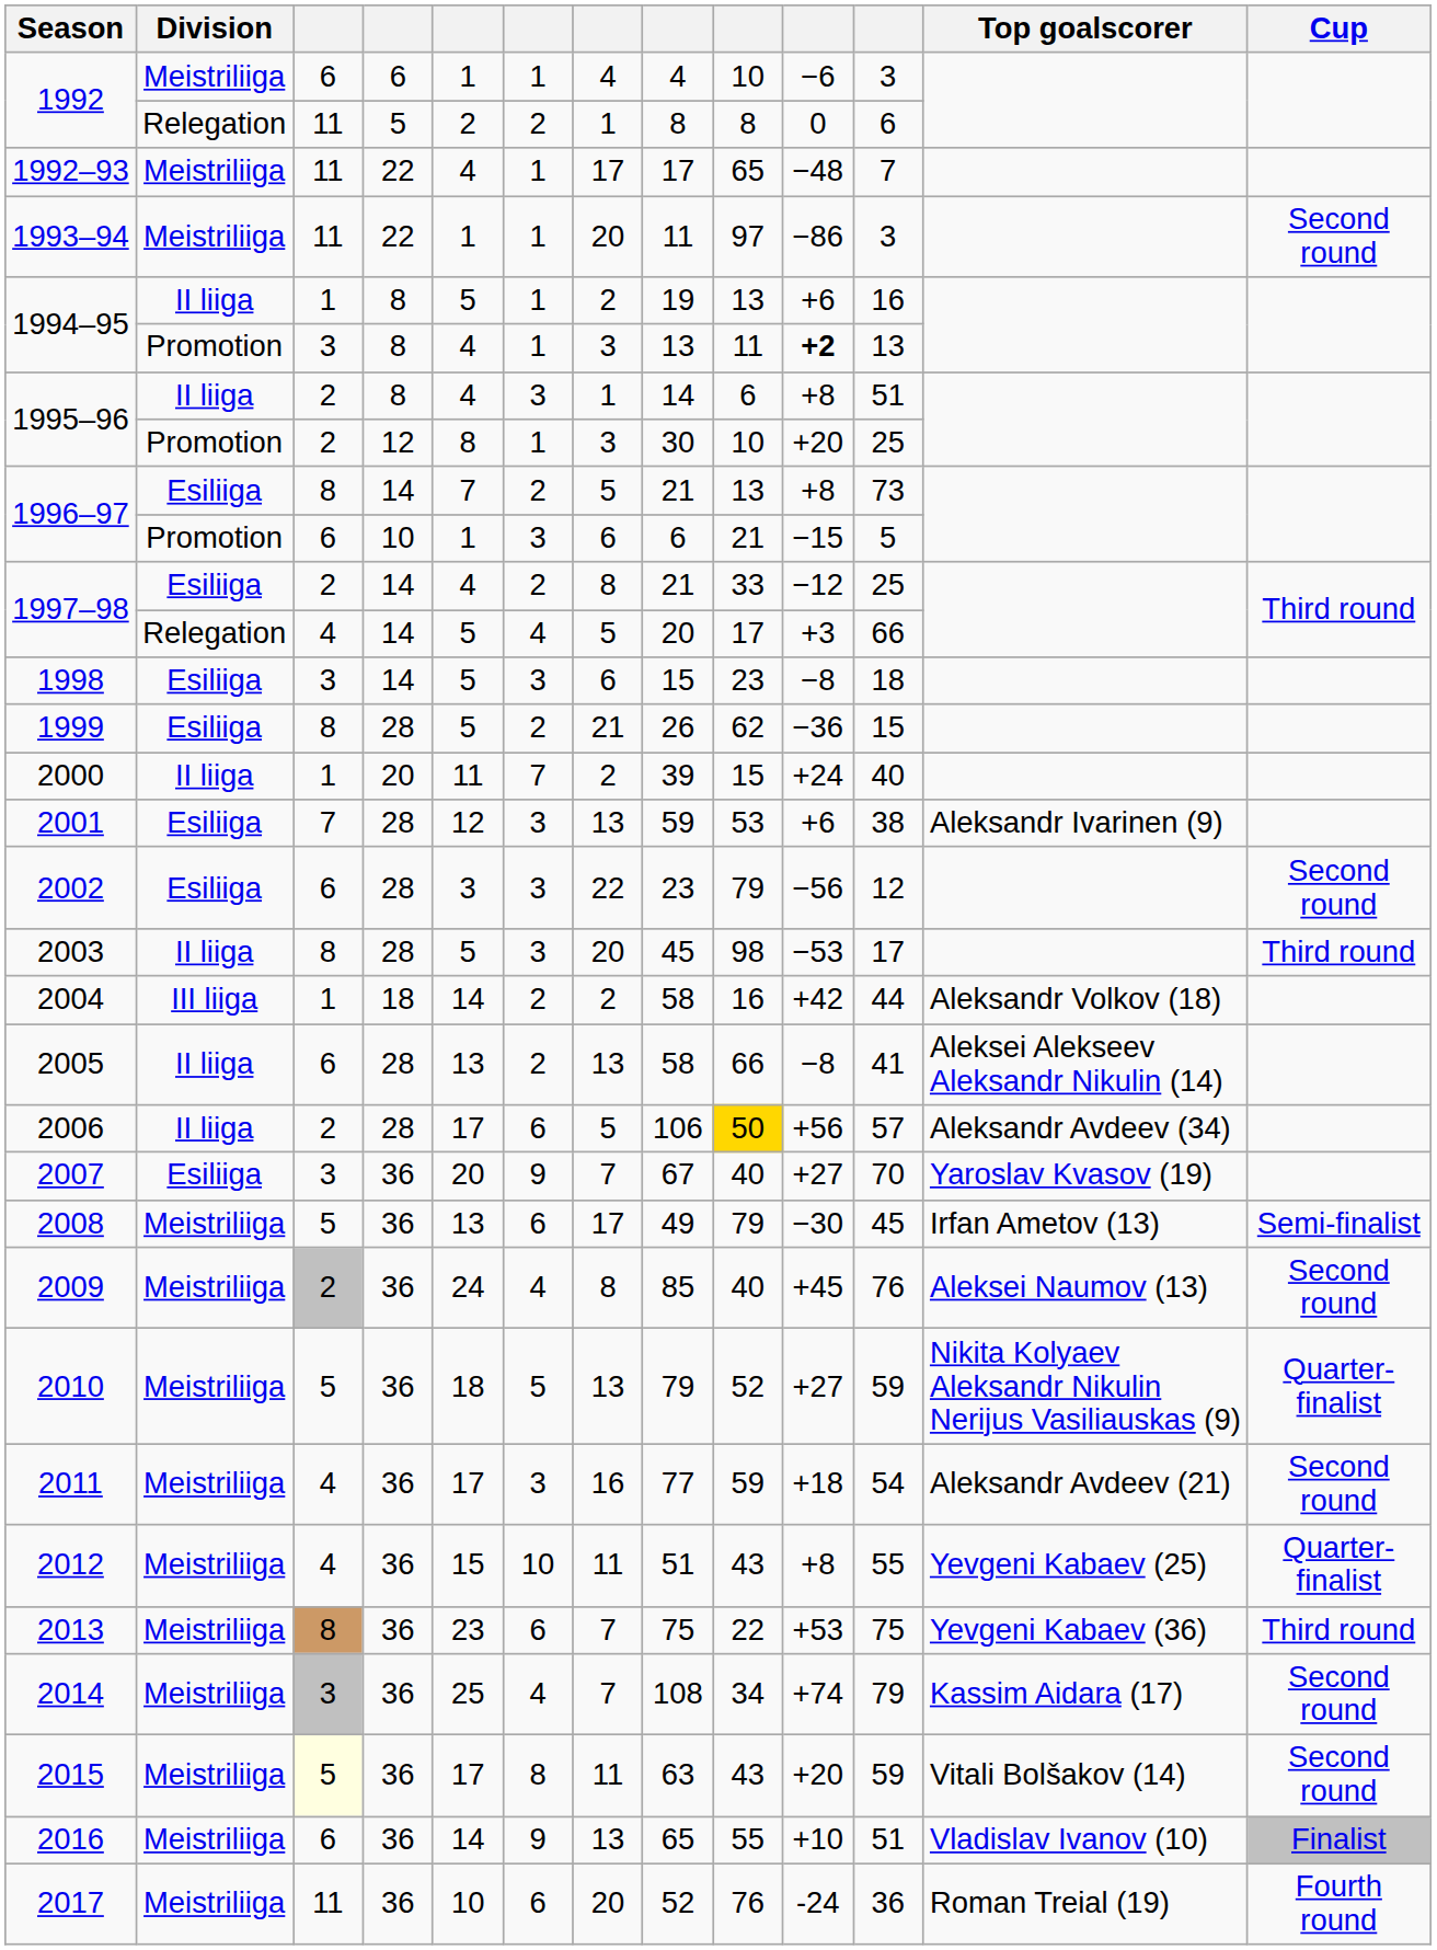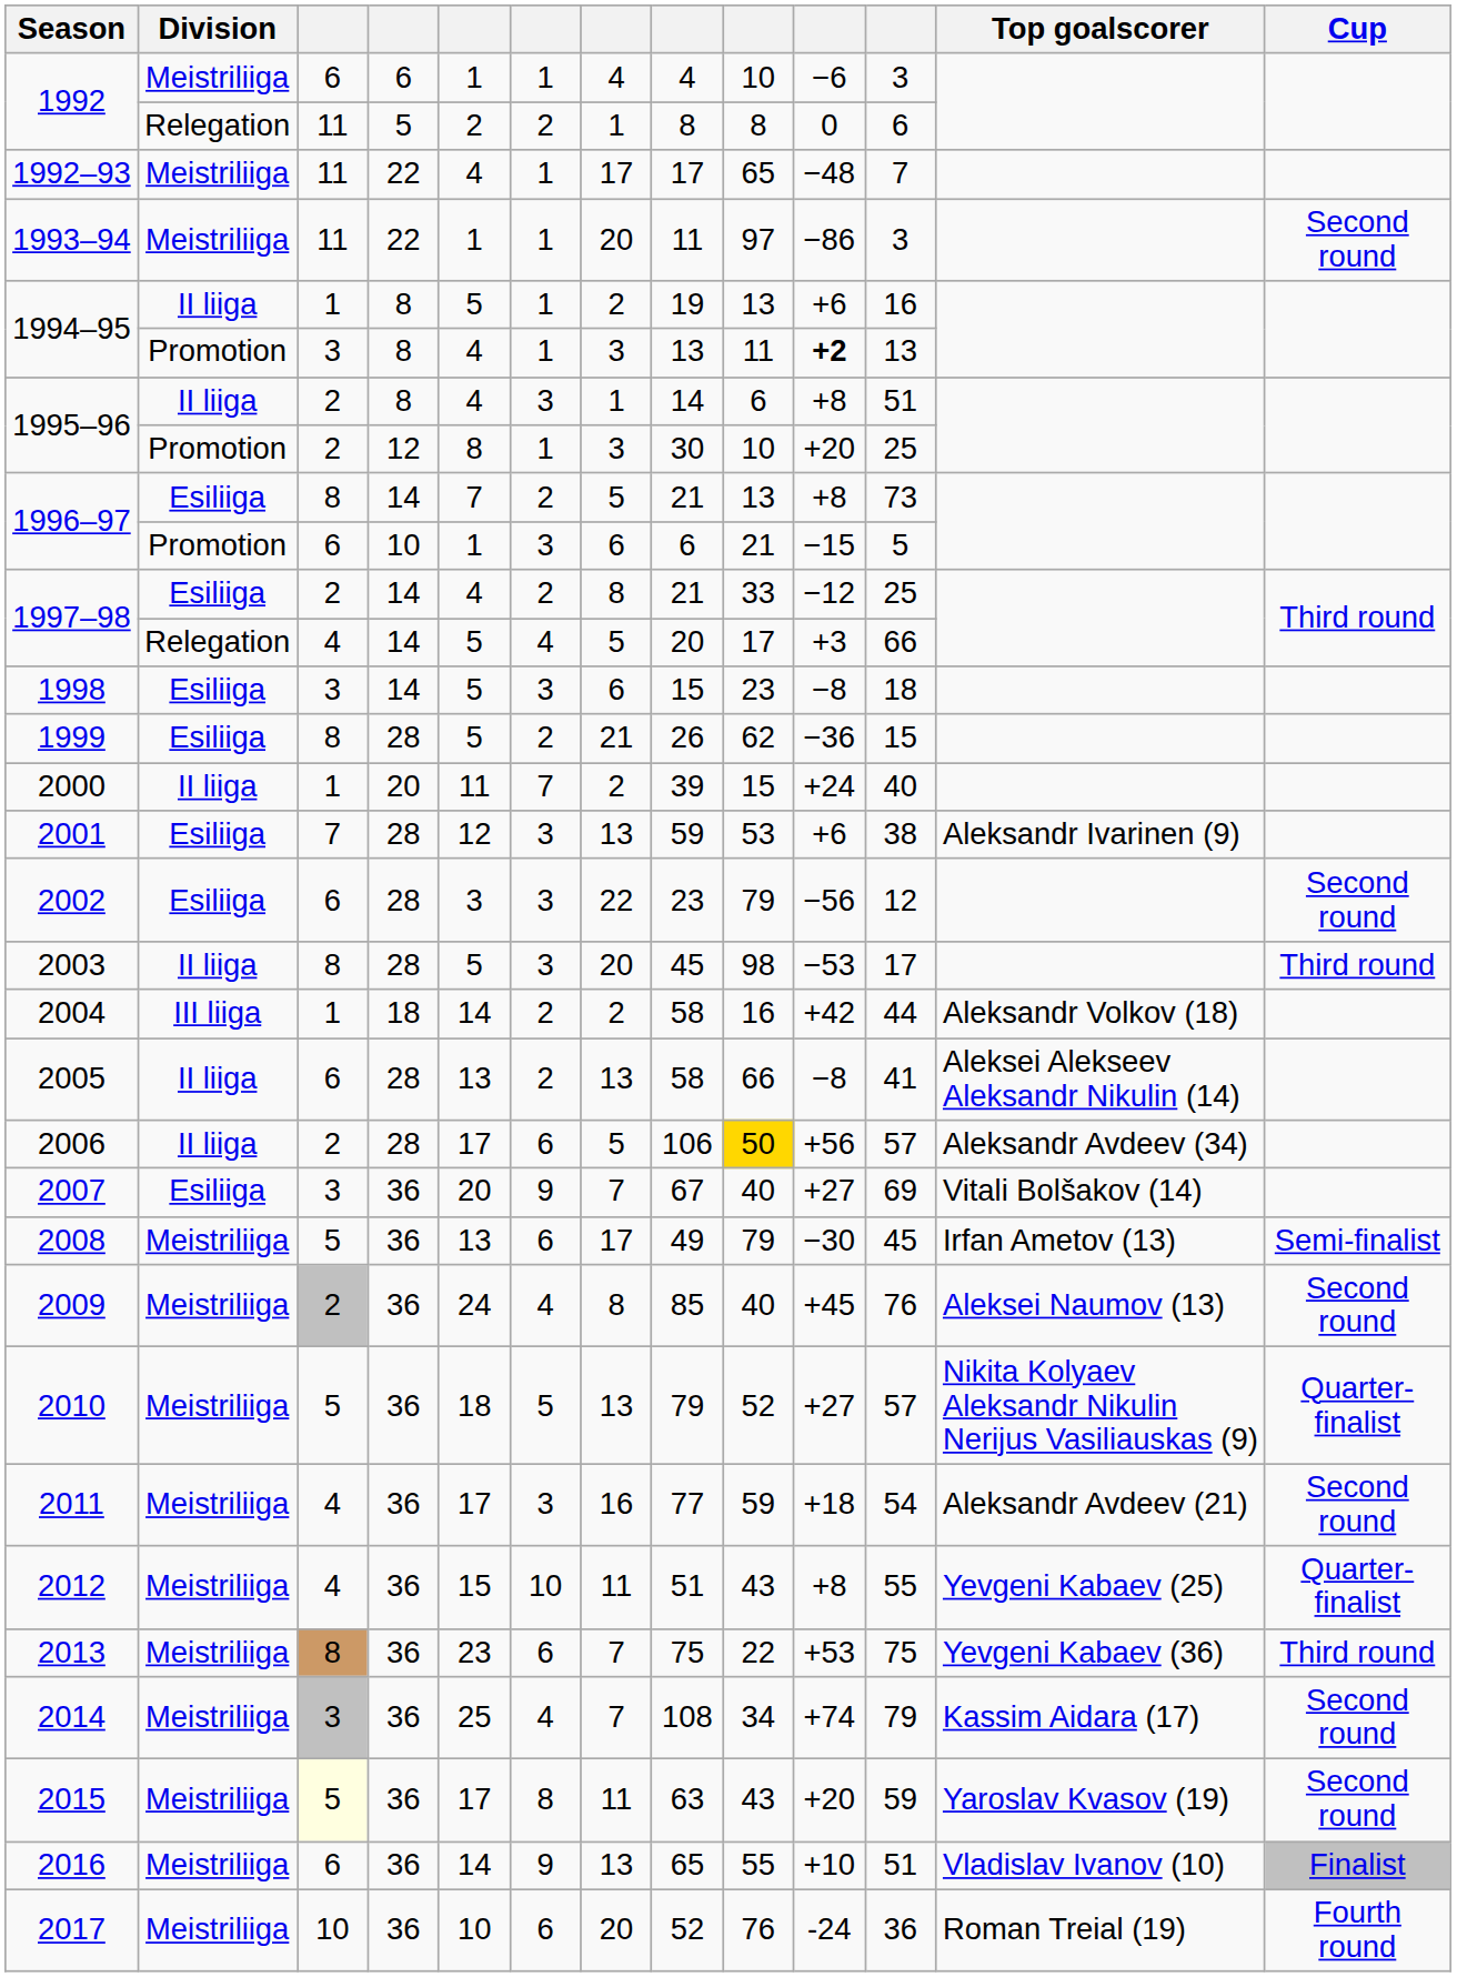2007 | column 11: 70 -> 69
2007 | Top goalscorer: Yaroslav Kvasov (19) -> Vitali Bolšakov (14)
2010 | column 11: 59 -> 57
2015 | Top goalscorer: Vitali Bolšakov (14) -> Yaroslav Kvasov (19)
2017 | column 3: 11 -> 10
